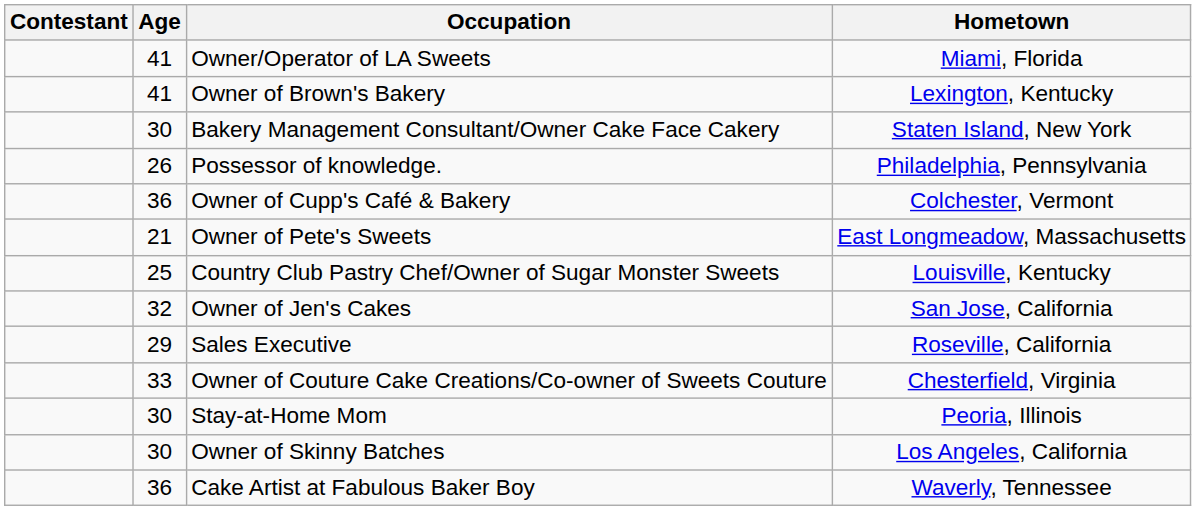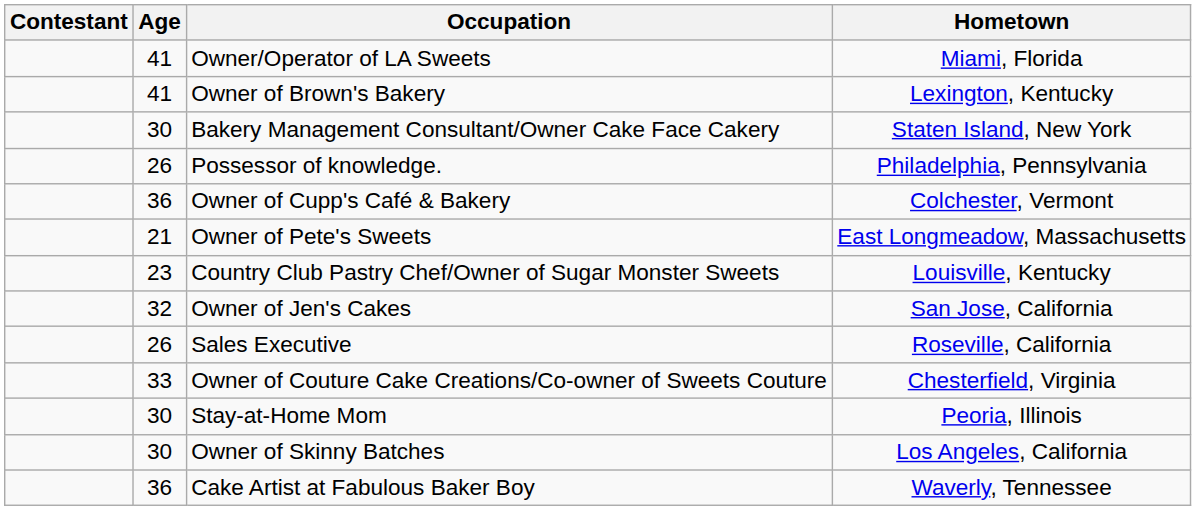Country Club Pastry Chef/Owner of Sugar Monster Sweets | Age: 25 -> 23
Sales Executive | Age: 29 -> 26
